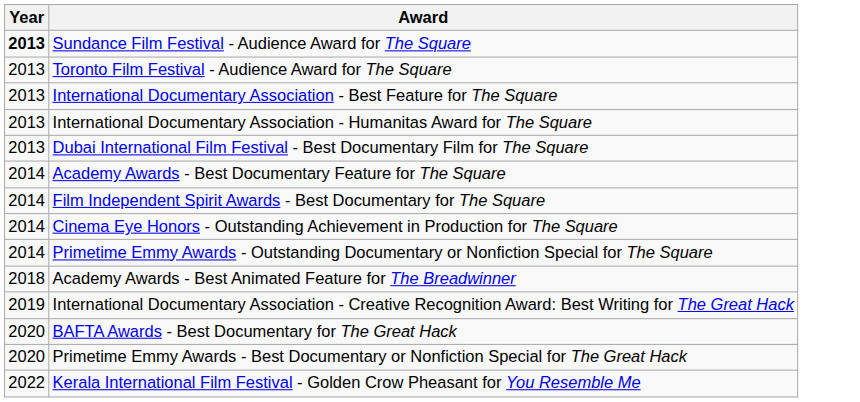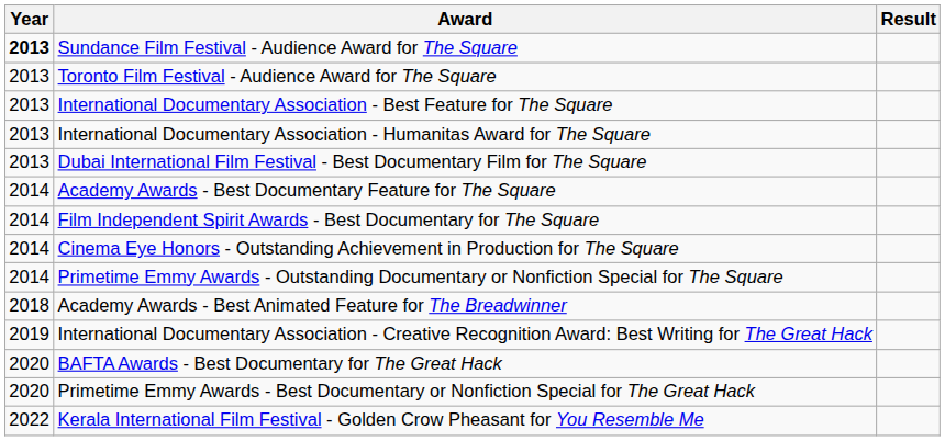+ column: Result
